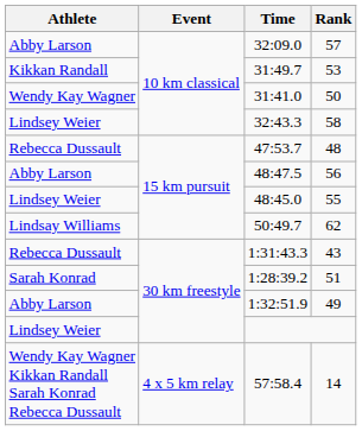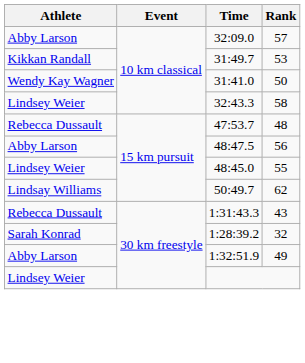1:28:39.2 | Rank: 51 -> 32
- row: Wendy Kay Wagner Kikkan Randall Sarah Konrad Rebecca Dussault | 4 x 5 km relay | 57:58.4 | 14
